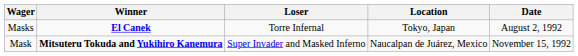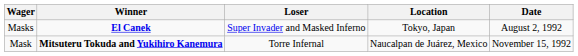Masks | Loser: Torre Infernal -> Super Invader and Masked Inferno
Mask | Loser: Super Invader and Masked Inferno -> Torre Infernal
